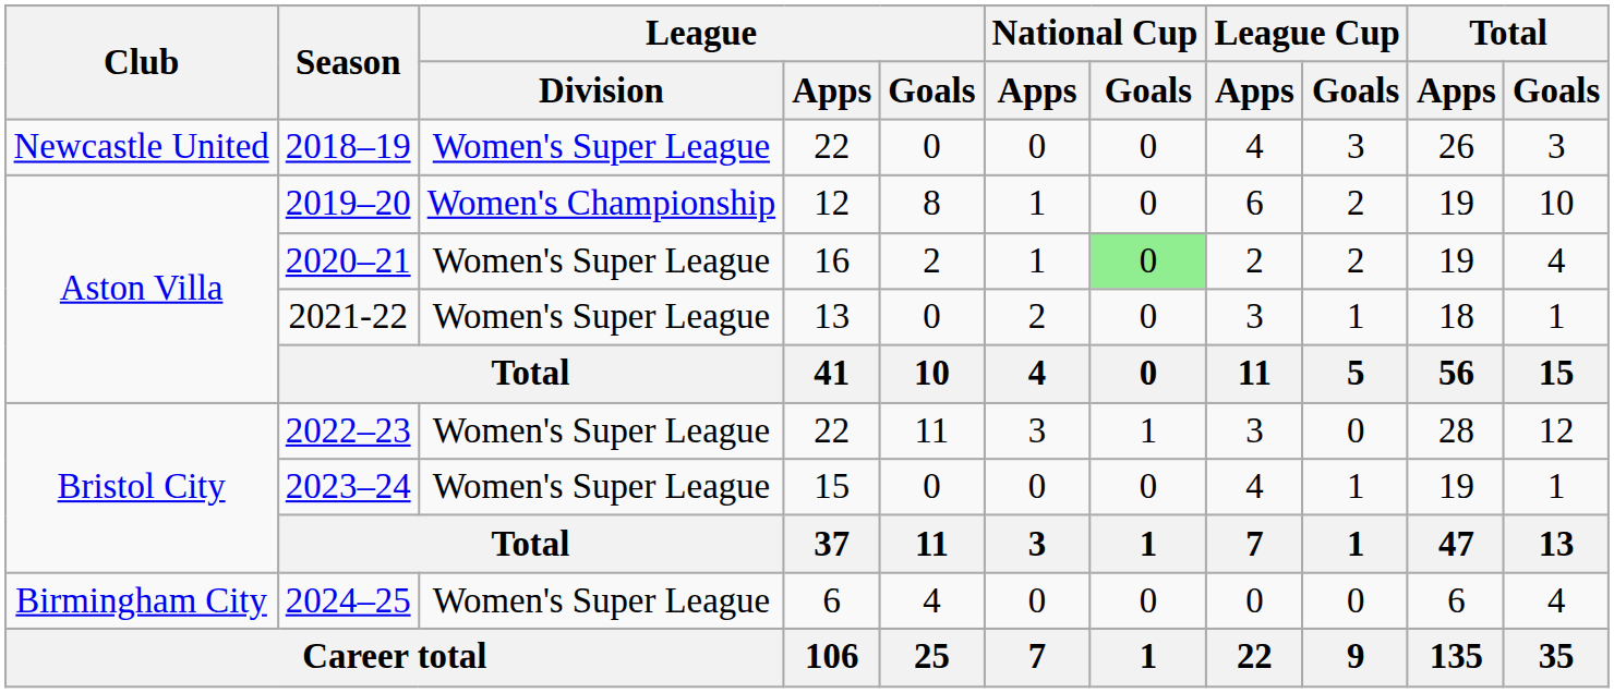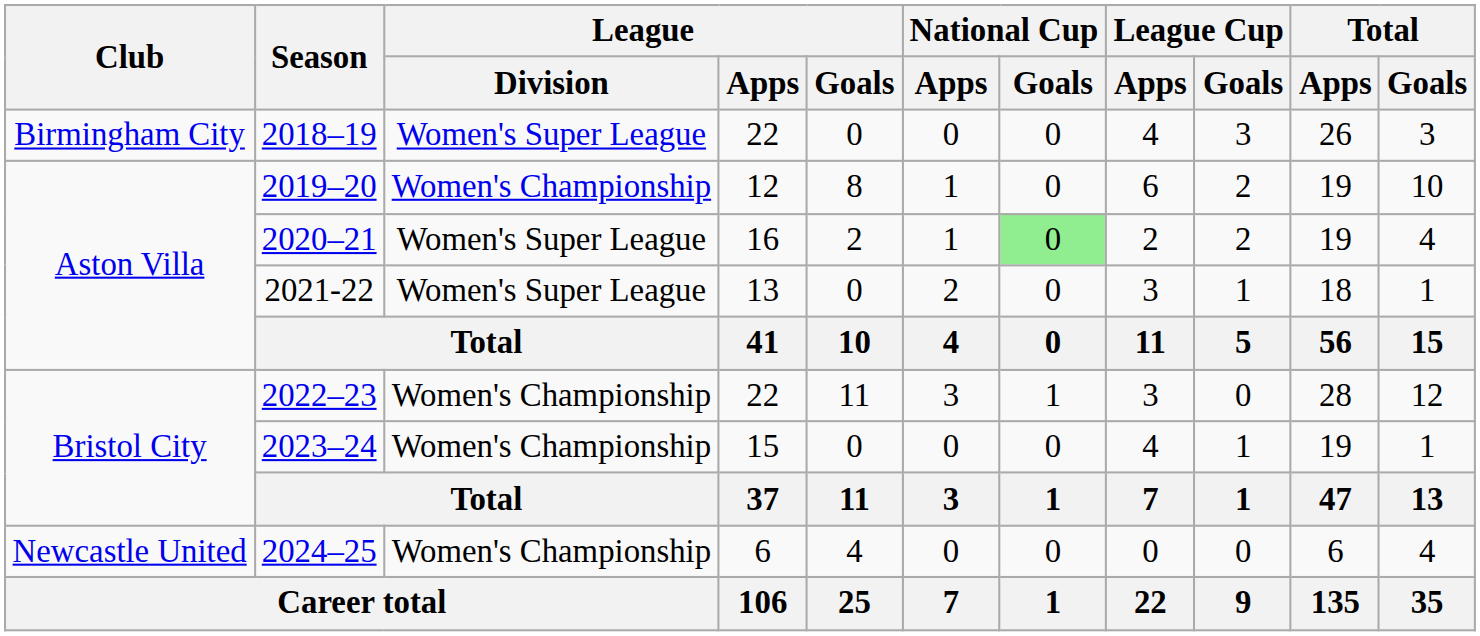2018–19 | Club: Newcastle United -> Birmingham City
2022–23 | League / Division: Women's Super League -> Women's Championship
2023–24 | League / Division: Women's Super League -> Women's Championship
2024–25 | Club: Birmingham City -> Newcastle United
2024–25 | League / Division: Women's Super League -> Women's Championship
